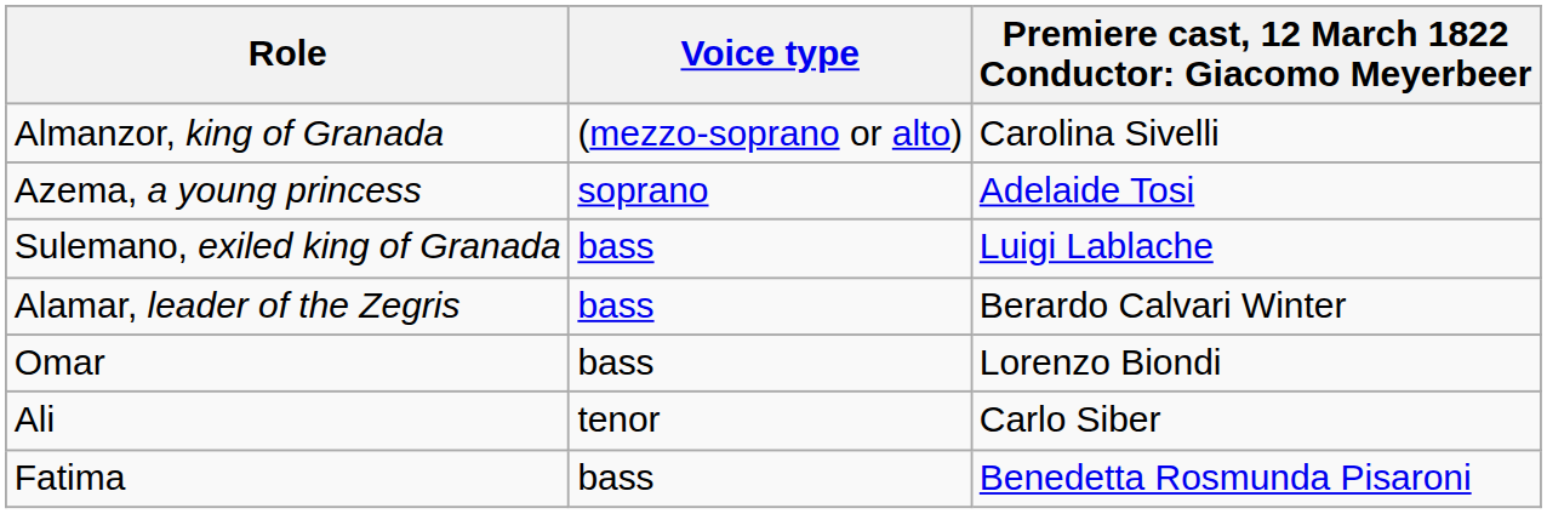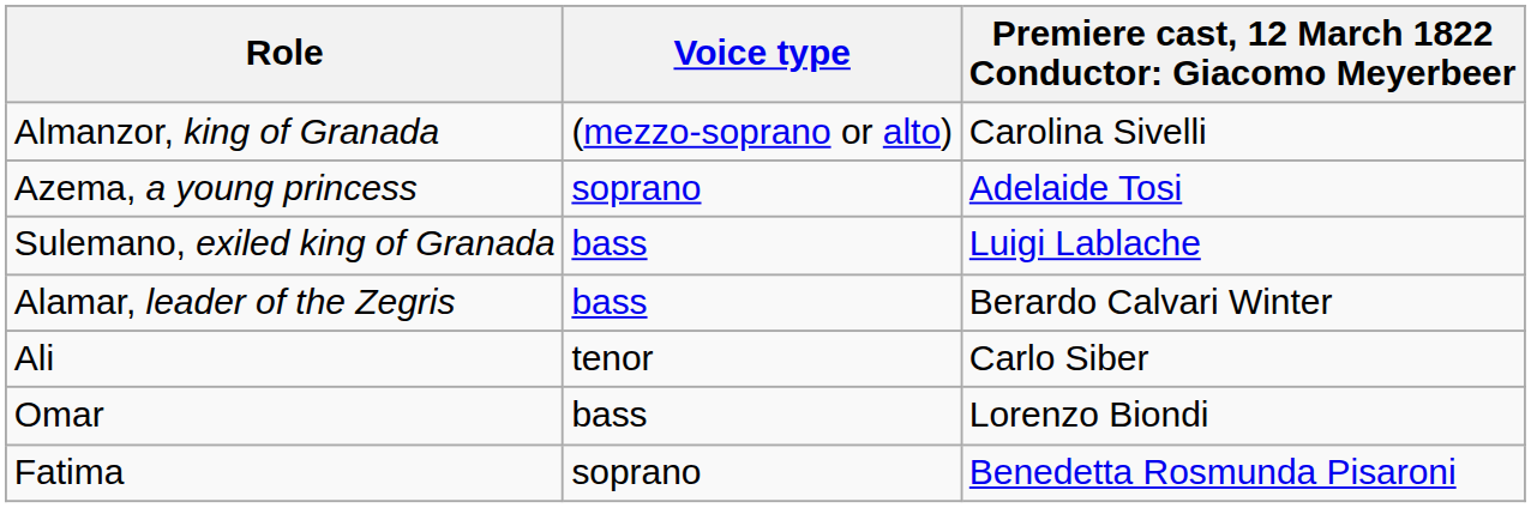rows swapped: Ali <-> Omar
Fatima | Voice type: bass -> soprano
